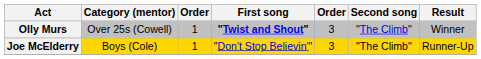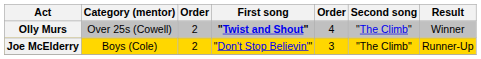Olly Murs | column 3: 1 -> 2
Olly Murs | column 5: 3 -> 4
Joe McElderry | column 3: 1 -> 2
